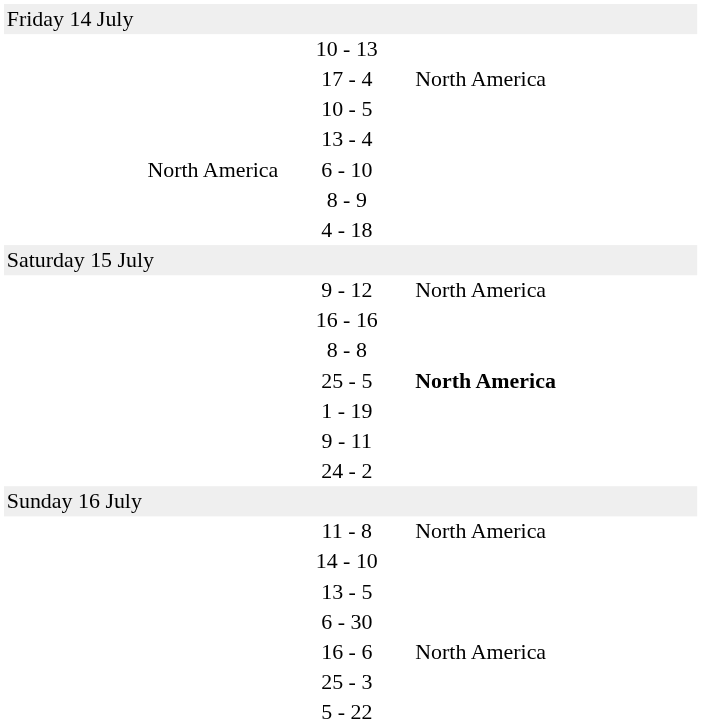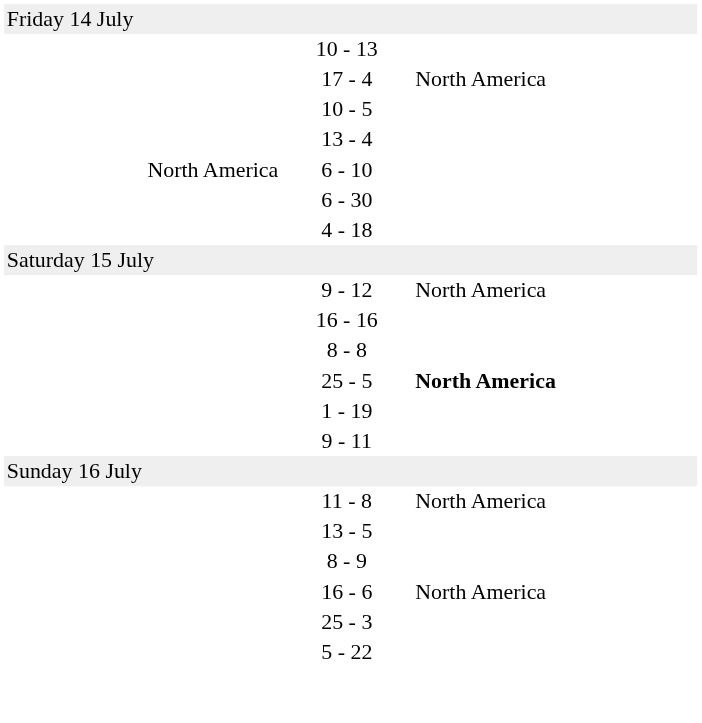rows swapped: 6 - 30 <-> 8 - 9
- row: 24 - 2
- row: 14 - 10
